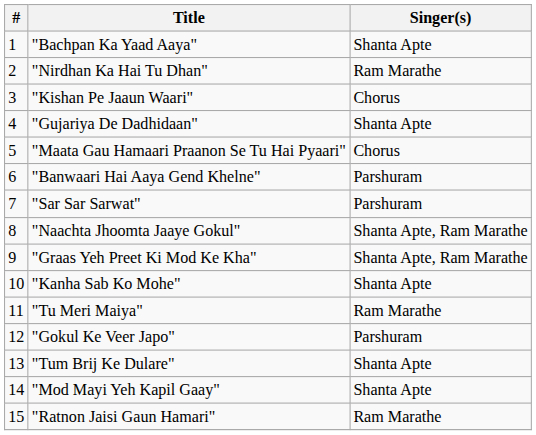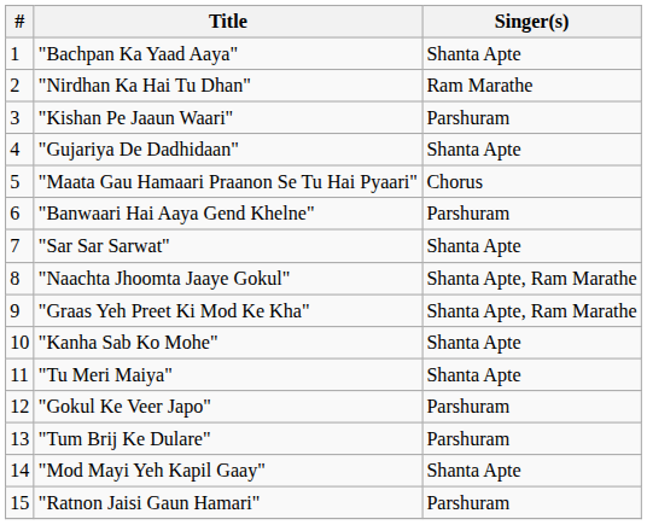"Kishan Pe Jaaun Waari" | Singer(s): Chorus -> Parshuram
"Sar Sar Sarwat" | Singer(s): Parshuram -> Shanta Apte
"Tu Meri Maiya" | Singer(s): Ram Marathe -> Shanta Apte
"Tum Brij Ke Dulare" | Singer(s): Shanta Apte -> Parshuram
"Ratnon Jaisi Gaun Hamari" | Singer(s): Ram Marathe -> Parshuram
